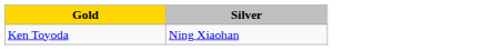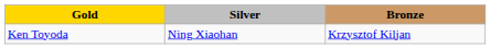+ column: Bronze | Krzysztof Kiljan
